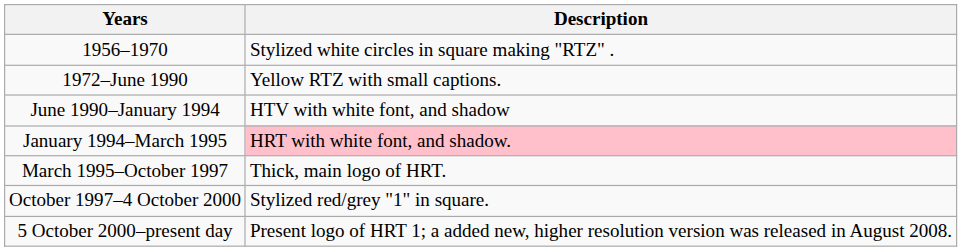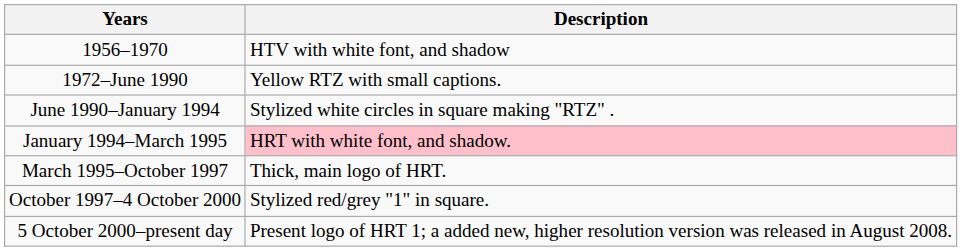1956–1970 | Description: Stylized white circles in square making "RTZ" . -> HTV with white font, and shadow
June 1990–January 1994 | Description: HTV with white font, and shadow -> Stylized white circles in square making "RTZ" .
